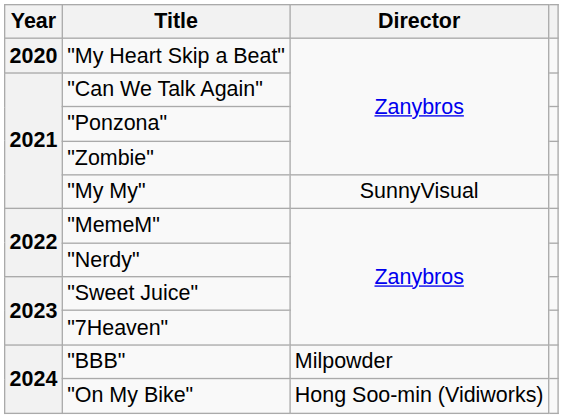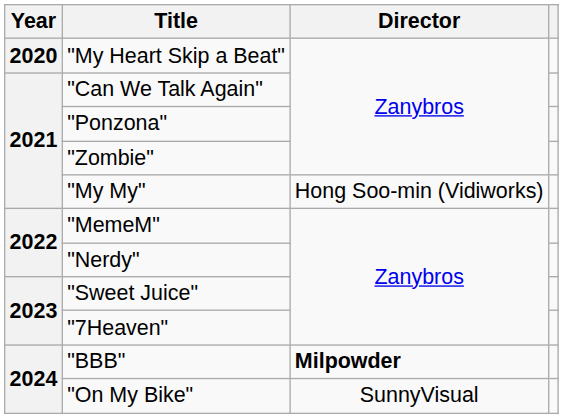"My My" | Director: SunnyVisual -> Hong Soo-min (Vidiworks)
"BBB" | Director: normal -> bold
"On My Bike" | Director: Hong Soo-min (Vidiworks) -> SunnyVisual
